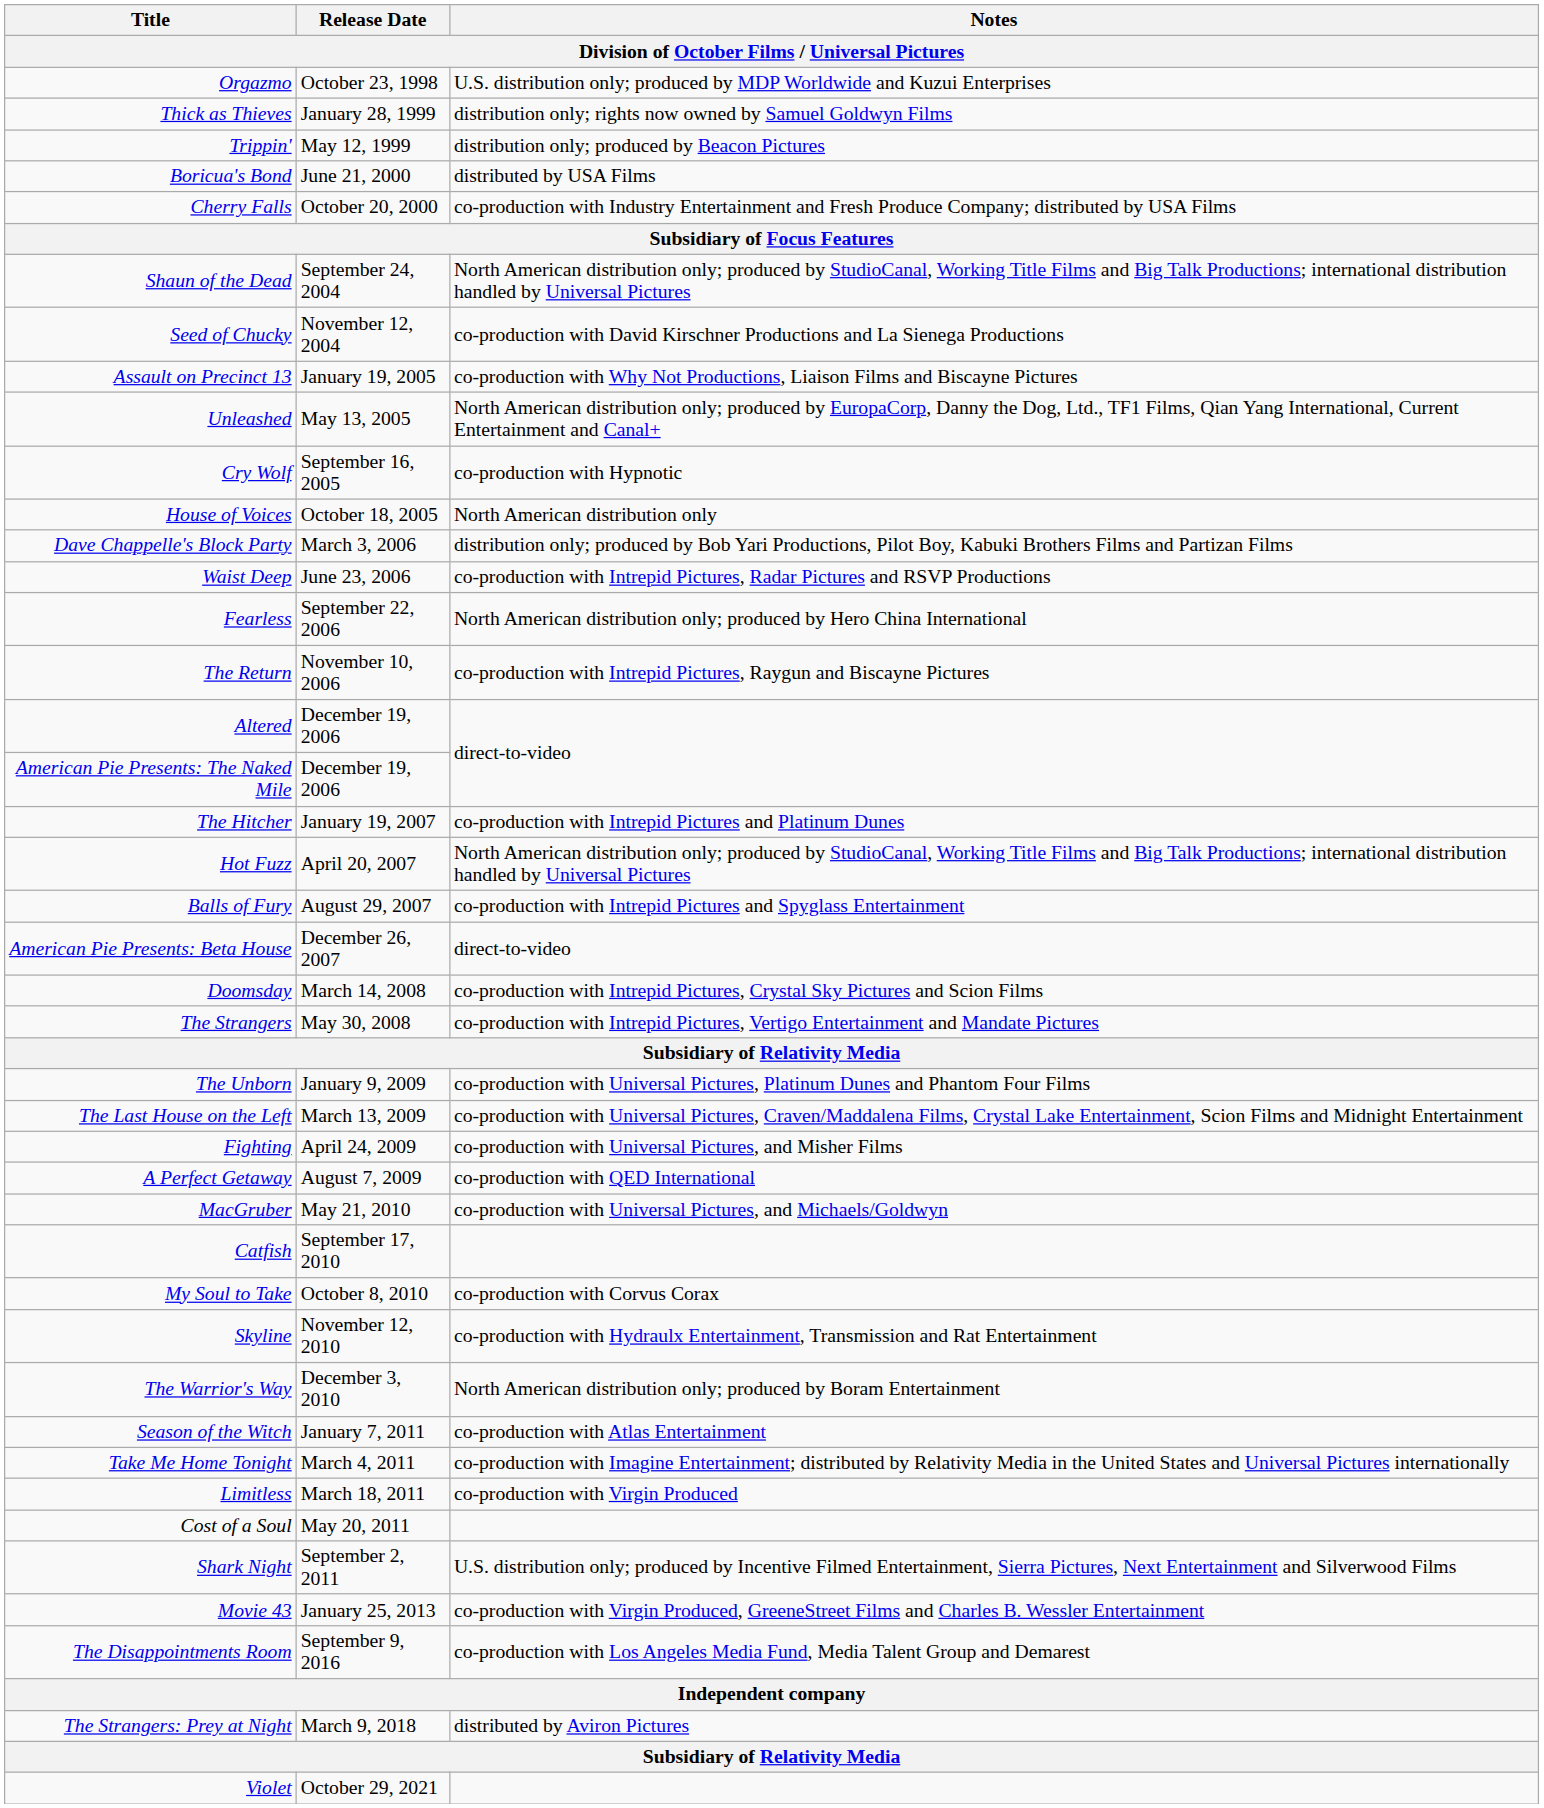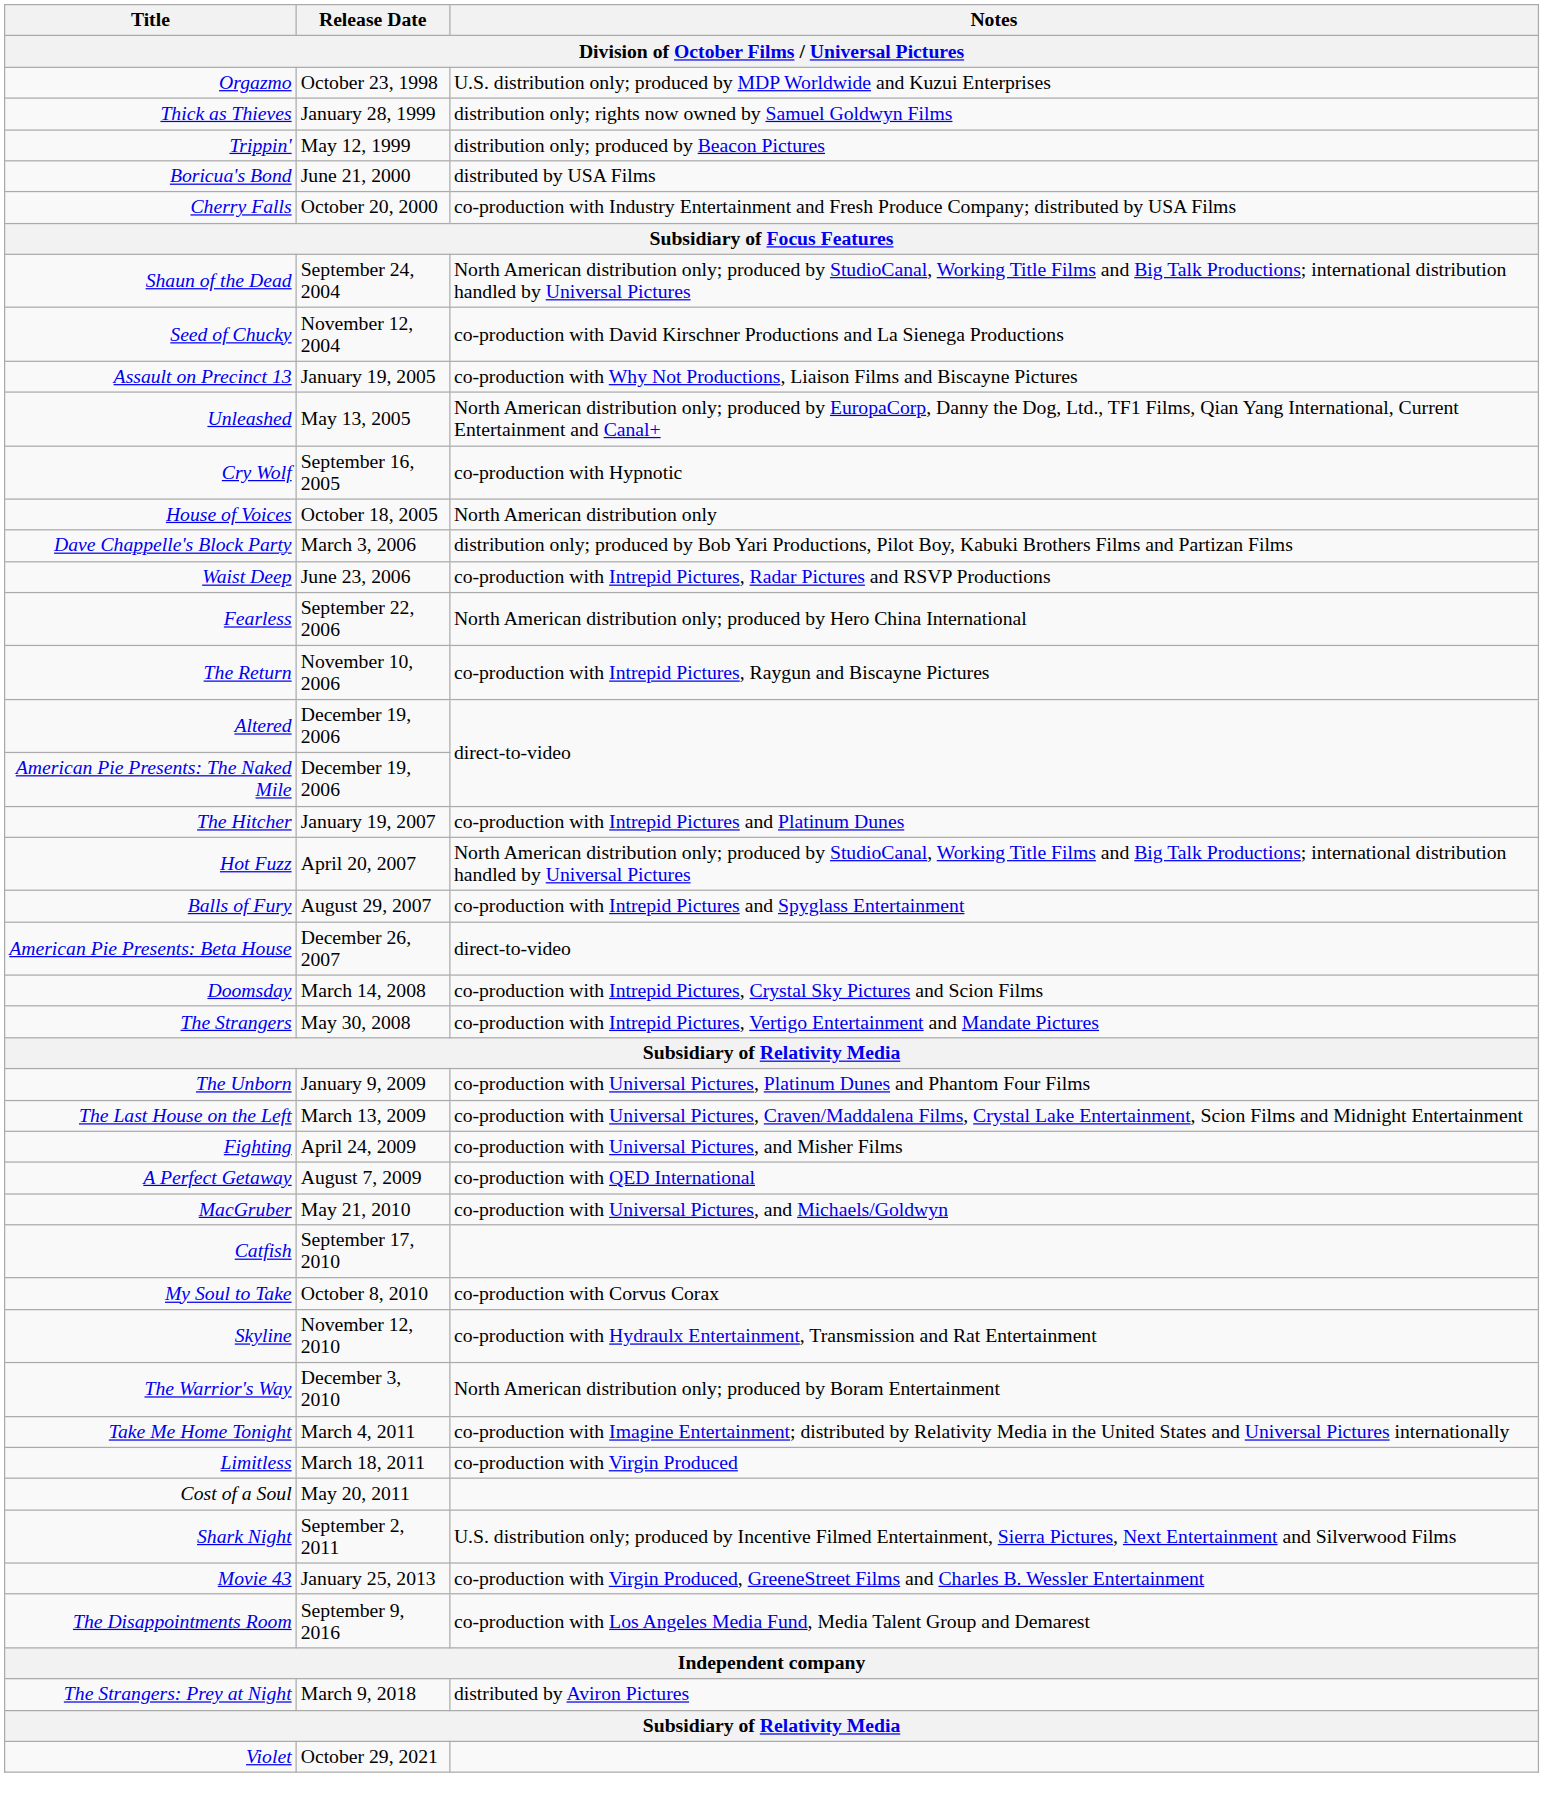- row: Season of the Witch | January 7, 2011 | co-production with Atlas Entertainment
